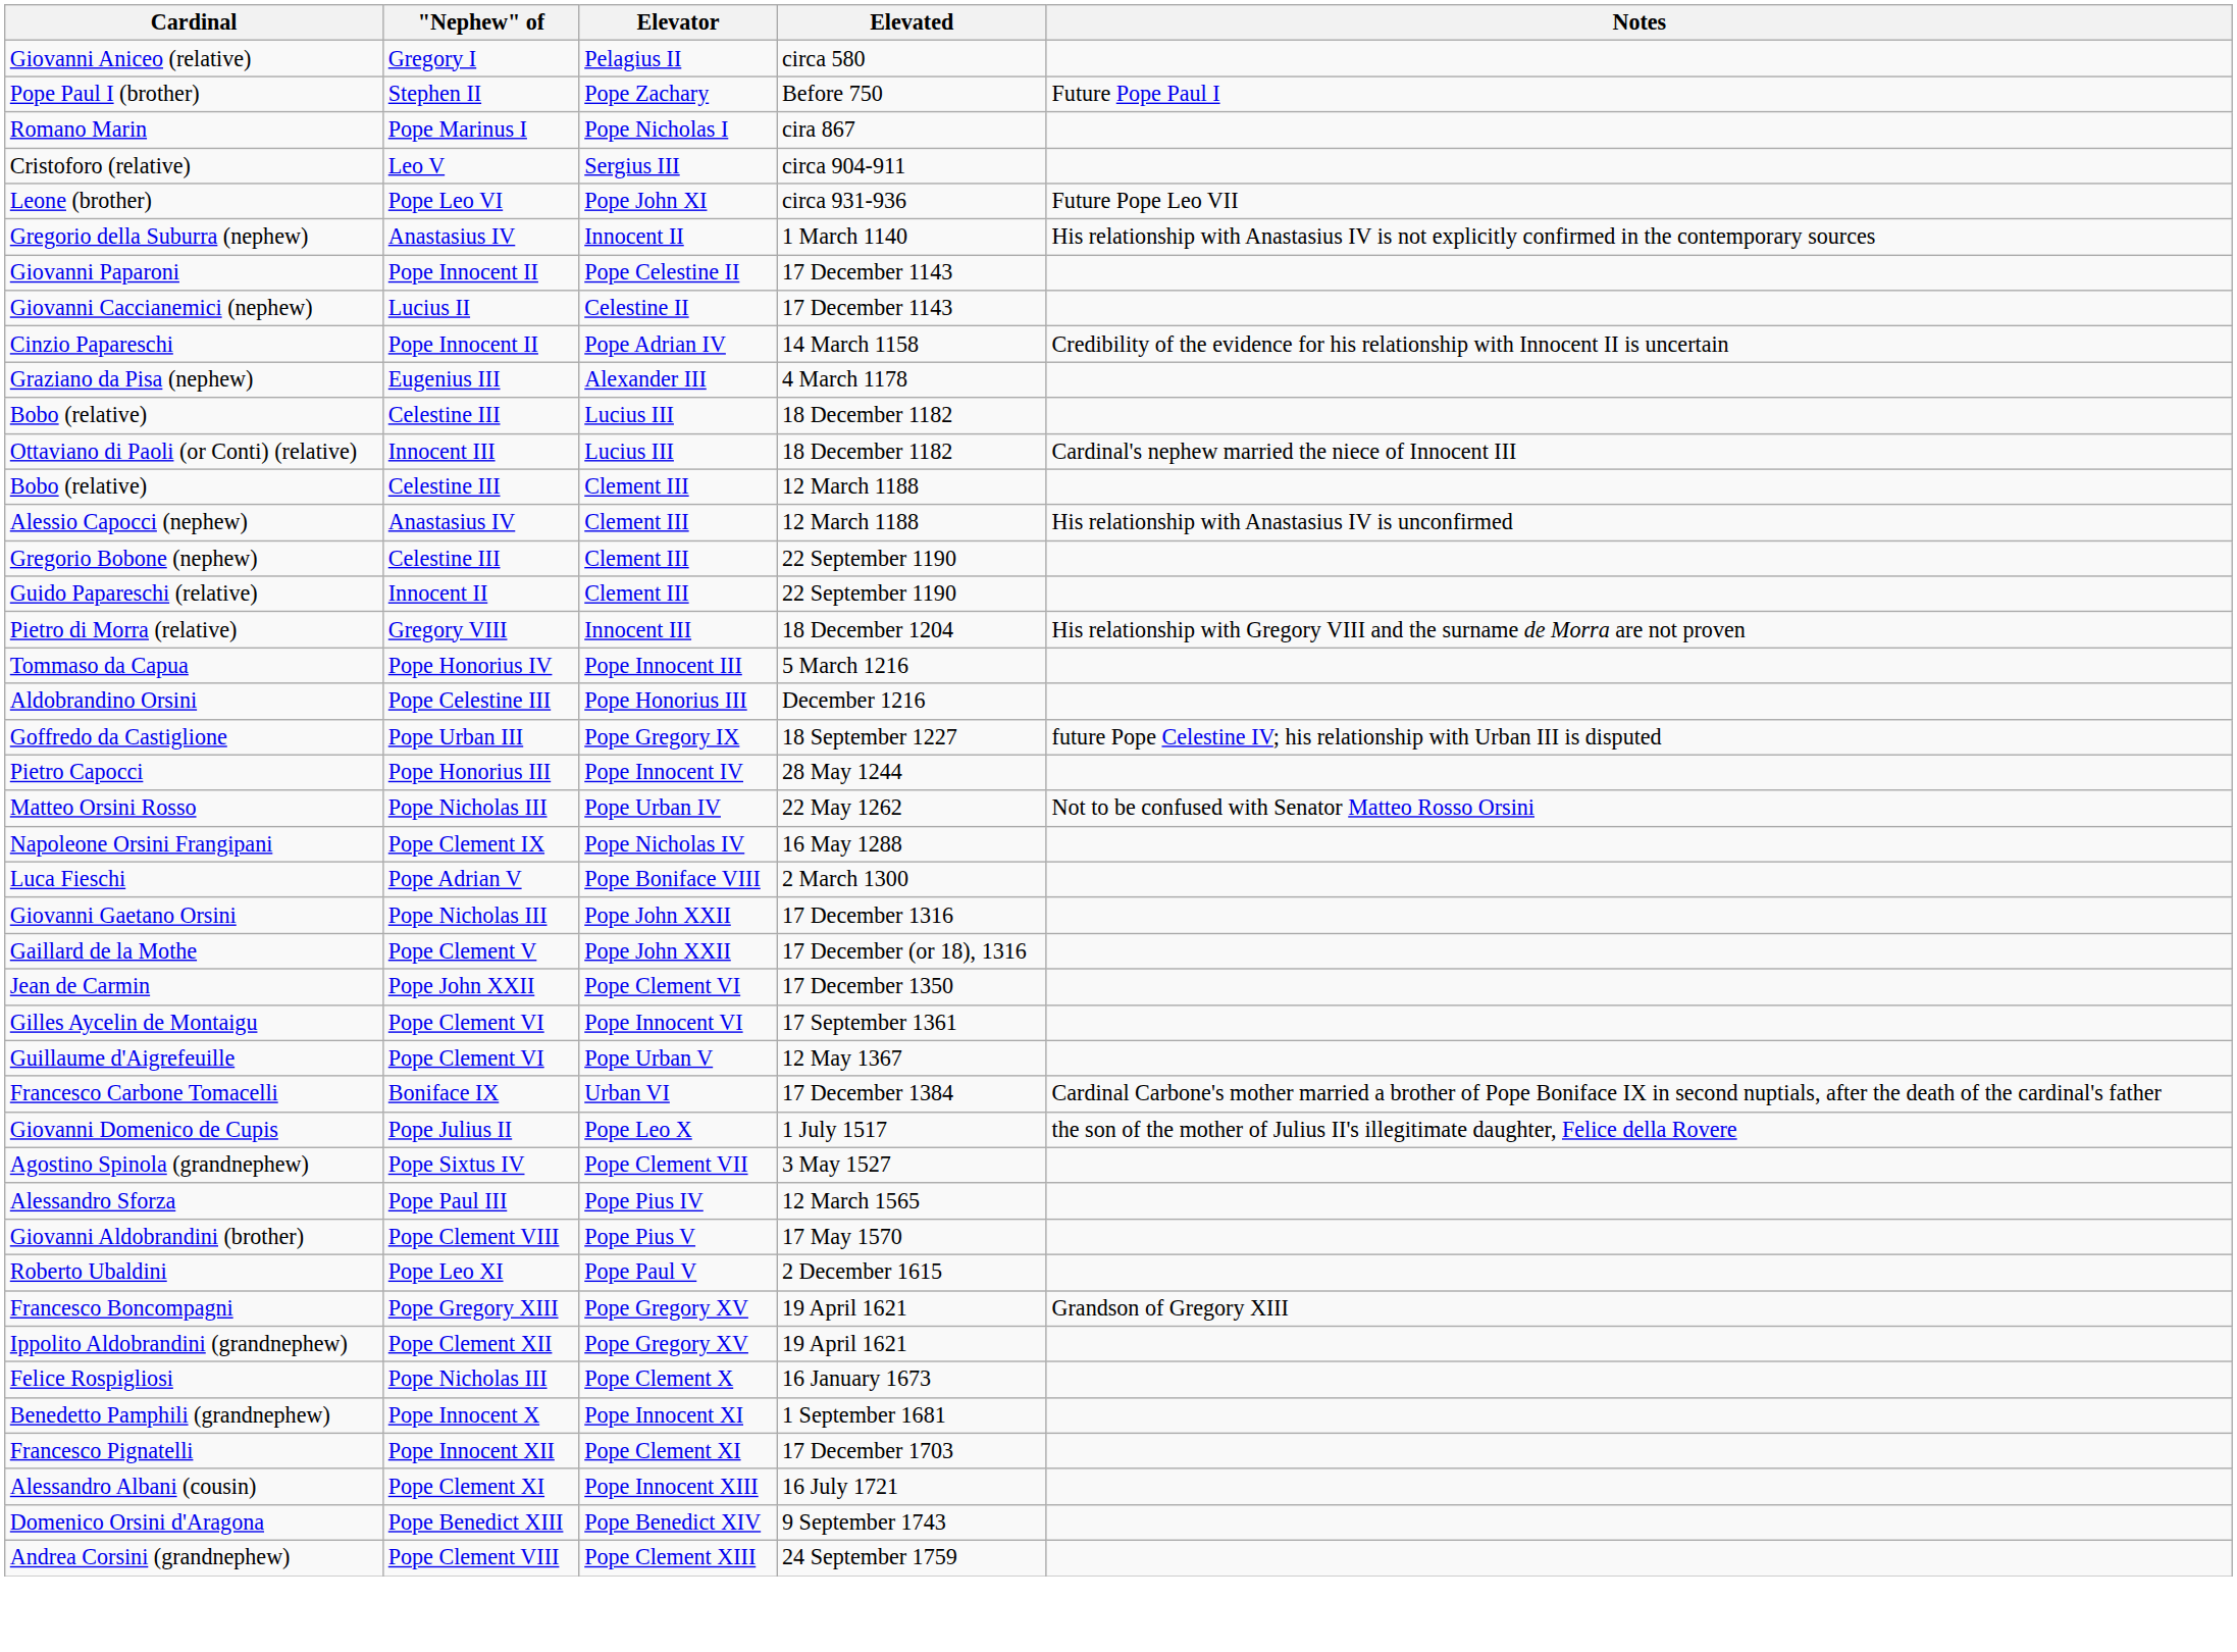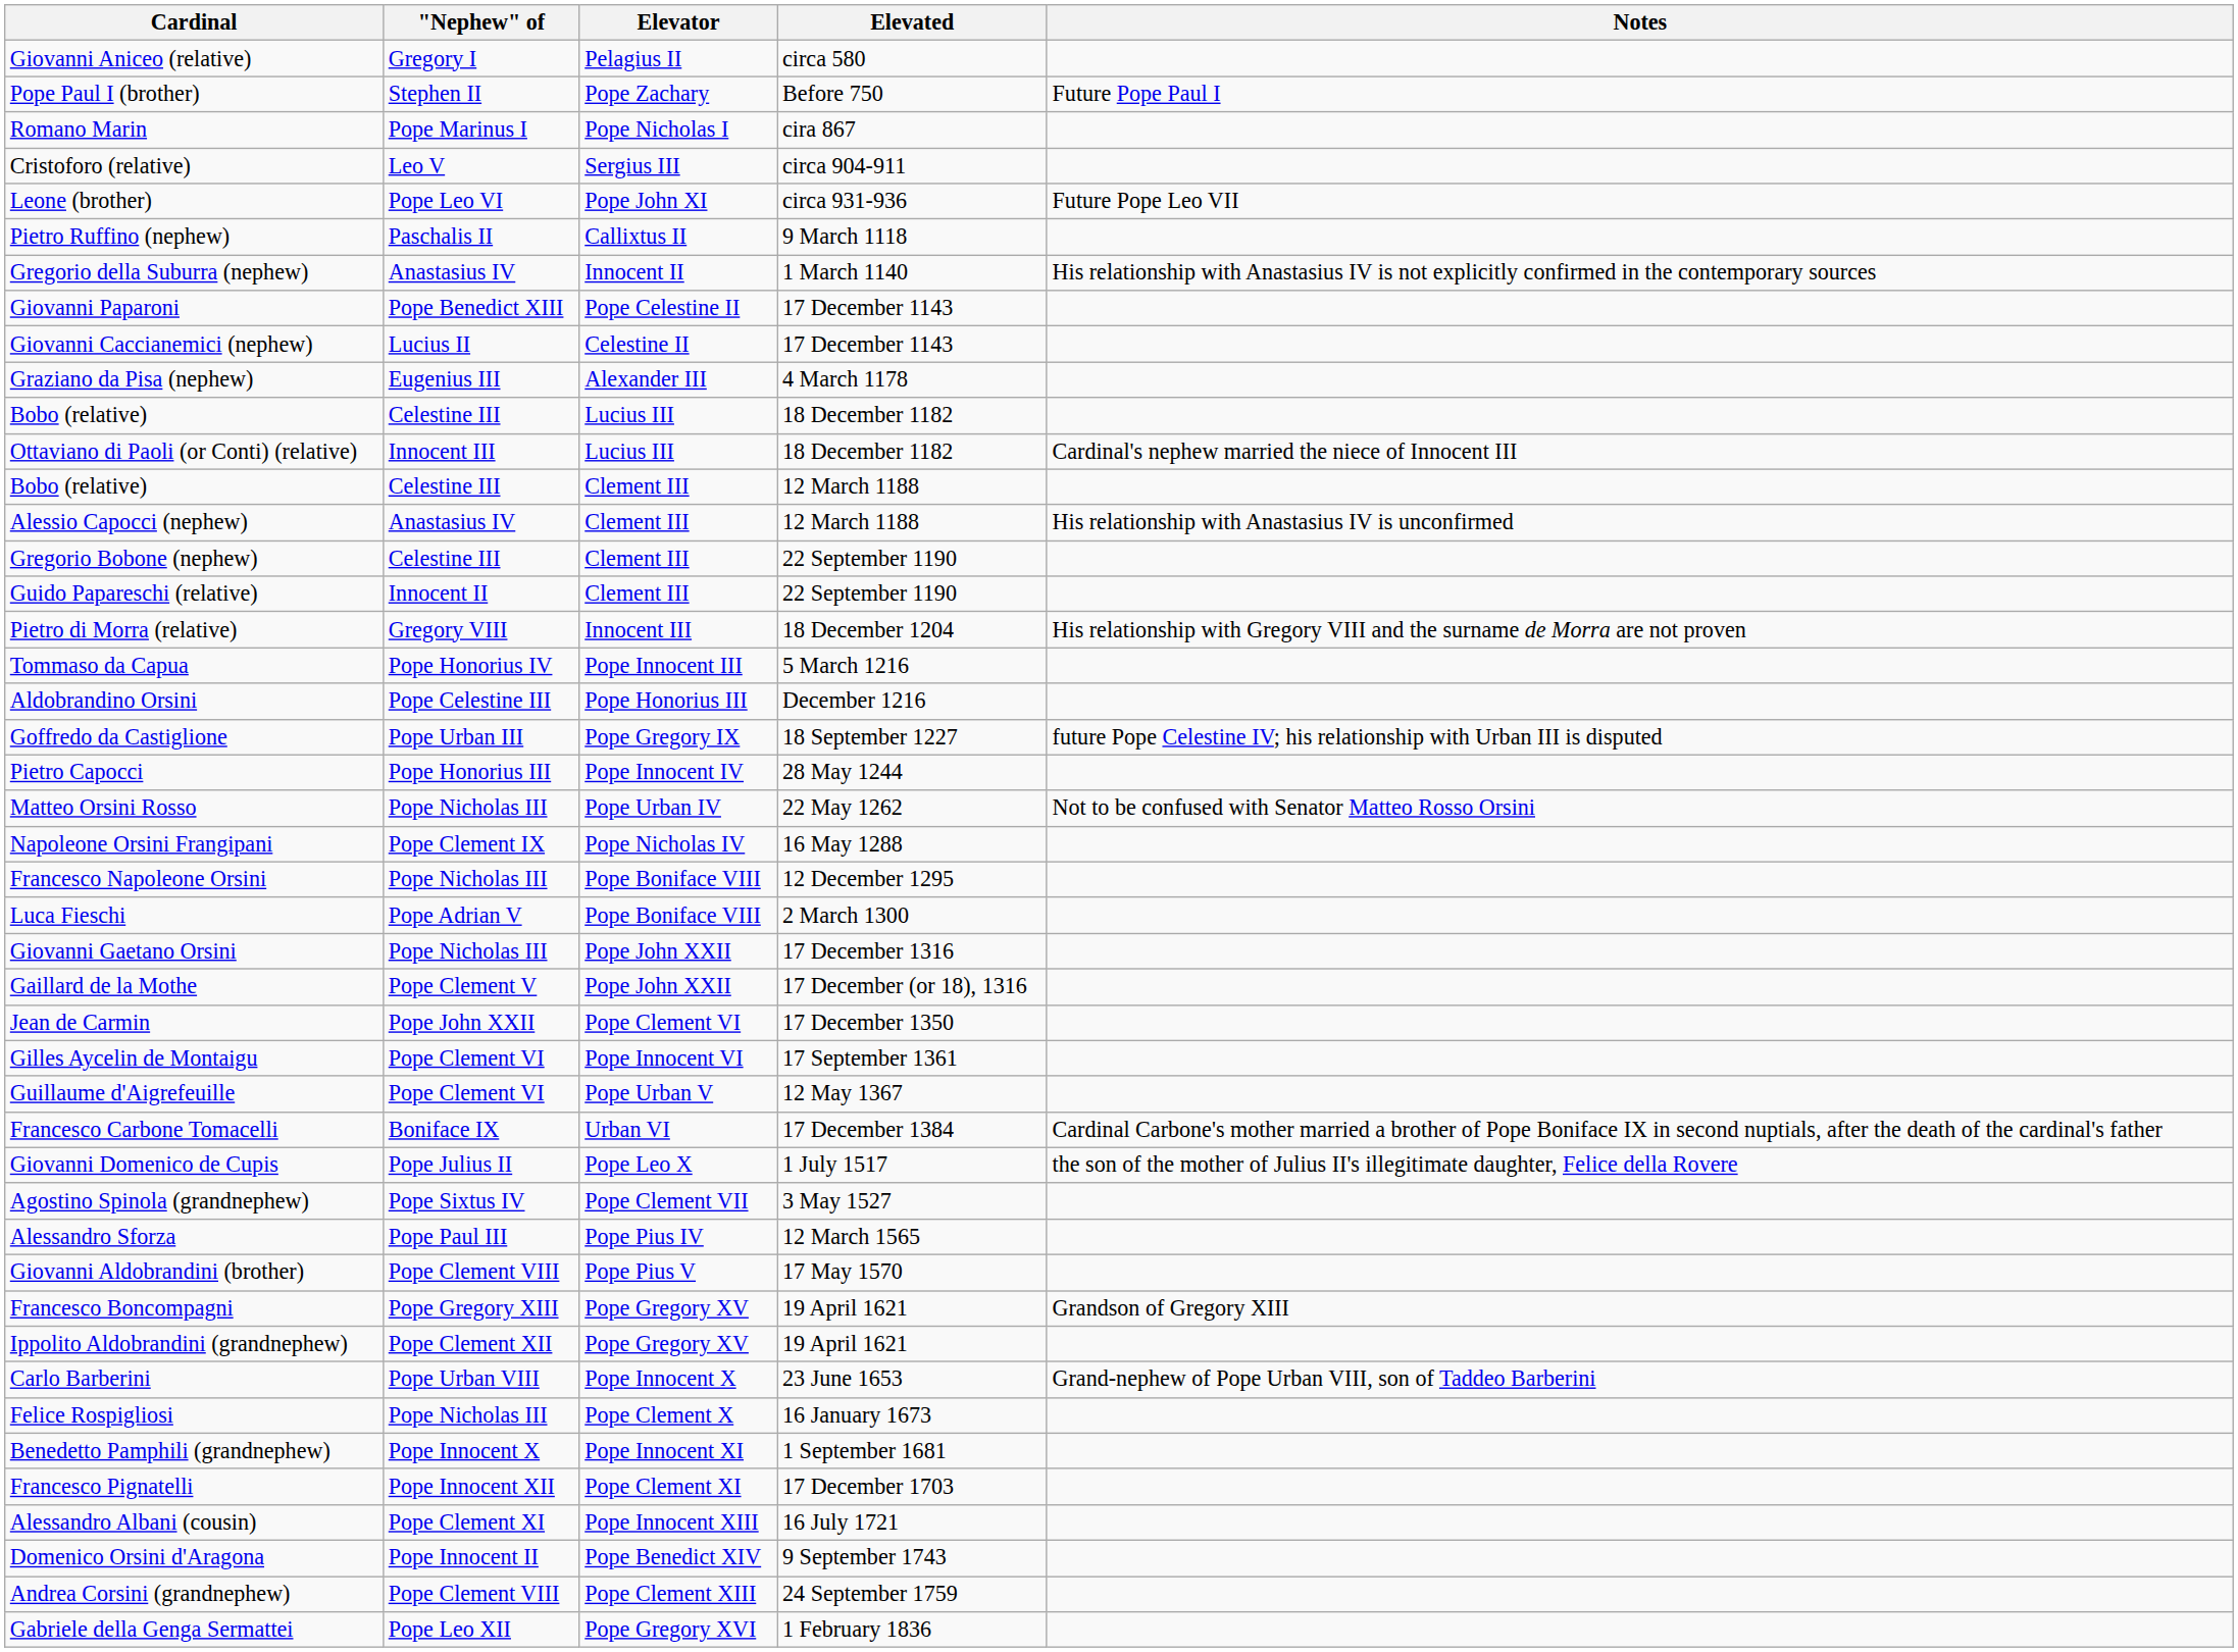+ row: Pietro Ruffino (nephew) | Paschalis II | Callixtus II | 9 March 1118
Giovanni Paparoni | "Nephew" of: Pope Innocent II -> Pope Benedict XIII
- row: Cinzio Papareschi | Pope Innocent II | Pope Adrian IV | 14 March 1158 | Credibility of the evidence for his relationship with Innocent II is uncertain
+ row: Francesco Napoleone Orsini | Pope Nicholas III | Pope Boniface VIII | 12 December 1295
- row: Roberto Ubaldini | Pope Leo XI | Pope Paul V | 2 December 1615
+ row: Carlo Barberini | Pope Urban VIII | Pope Innocent X | 23 June 1653 | Grand-nephew of Pope Urban VIII, son of Taddeo Barberini
Domenico Orsini d'Aragona | "Nephew" of: Pope Benedict XIII -> Pope Innocent II
+ row: Gabriele della Genga Sermattei | Pope Leo XII | Pope Gregory XVI | 1 February 1836
